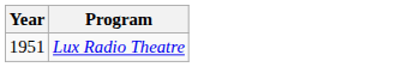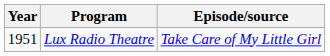+ column: Episode/source | Take Care of My Little Girl
